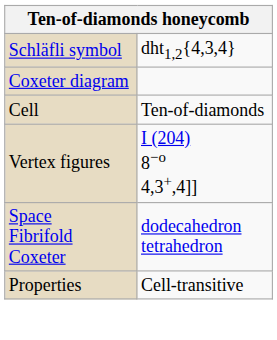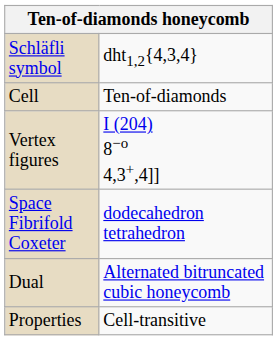- row: Coxeter diagram
+ row: Dual | Alternated bitruncated cubic honeycomb
